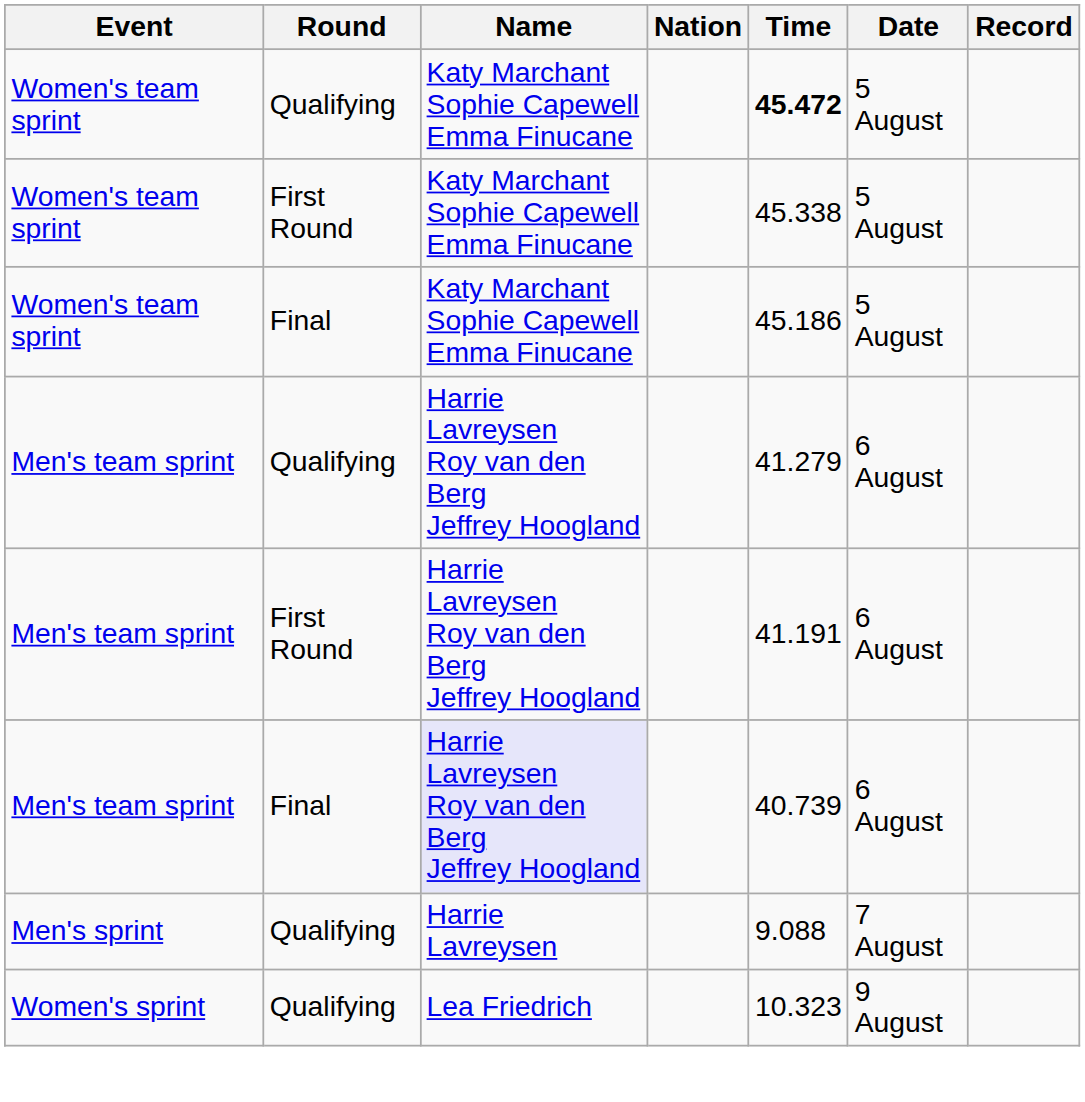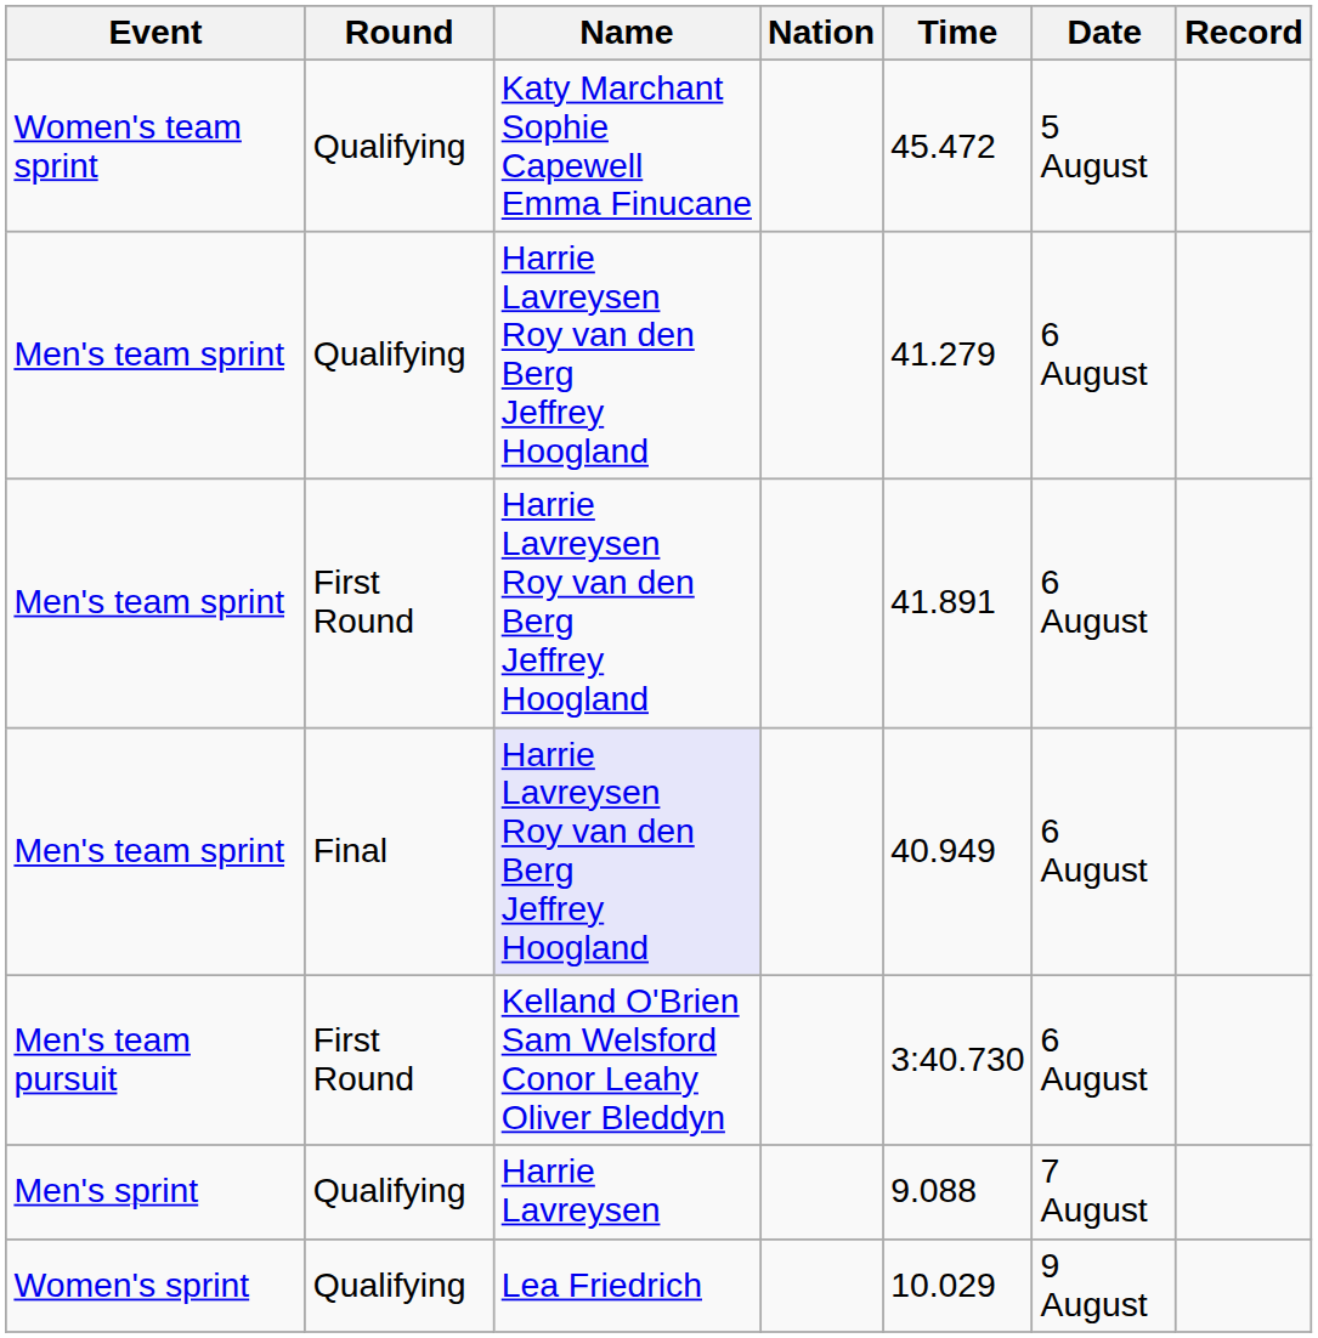Women's team sprint / Qualifying | Time: bold -> normal
- row: Women's team sprint | First Round | Katy Marchant Sophie Capewell Emma Finucane | 45.338 | 5 August
- row: Women's team sprint | Final | Katy Marchant Sophie Capewell Emma Finucane | 45.186 | 5 August
Men's team sprint / First Round | Time: 41.191 -> 41.891
Men's team sprint / Final | Time: 40.739 -> 40.949
+ row: Men's team pursuit | First Round | Kelland O'Brien Sam Welsford Conor Leahy Oliver Bleddyn | 3:40.730 | 6 August
Women's sprint | Time: 10.323 -> 10.029
